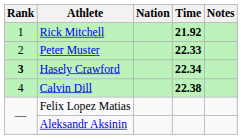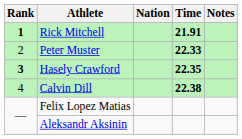Rick Mitchell | Rank: normal -> bold
Rick Mitchell | Time: 21.92 -> 21.91
Hasely Crawford | Time: 22.34 -> 22.35
